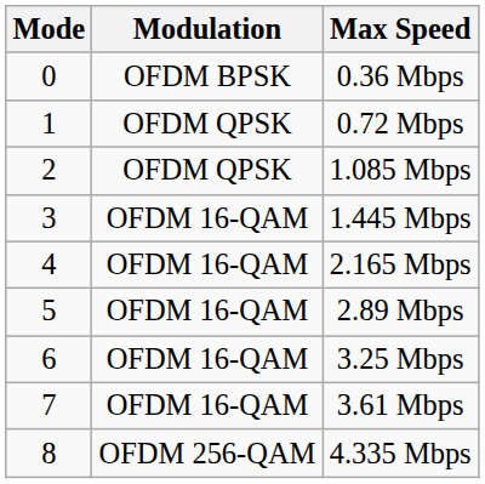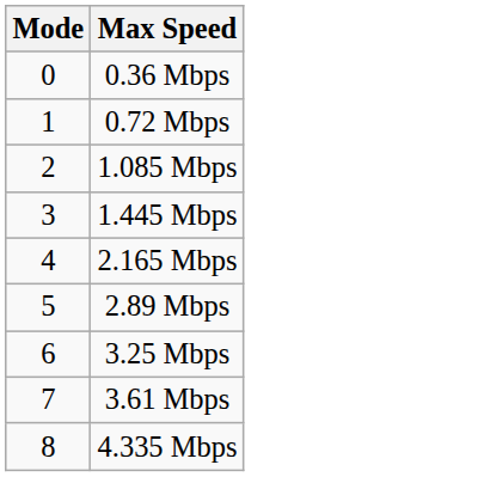- column: Modulation | OFDM BPSK | OFDM QPSK | OFDM QPSK | OFDM 16-QAM | OFDM 16-QAM | OFDM 16-QAM | OFDM 16-QAM | OFDM 16-QAM | OFDM 256-QAM
